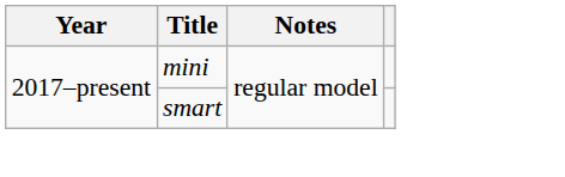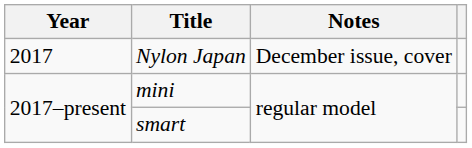+ row: 2017 | Nylon Japan | December issue, cover
